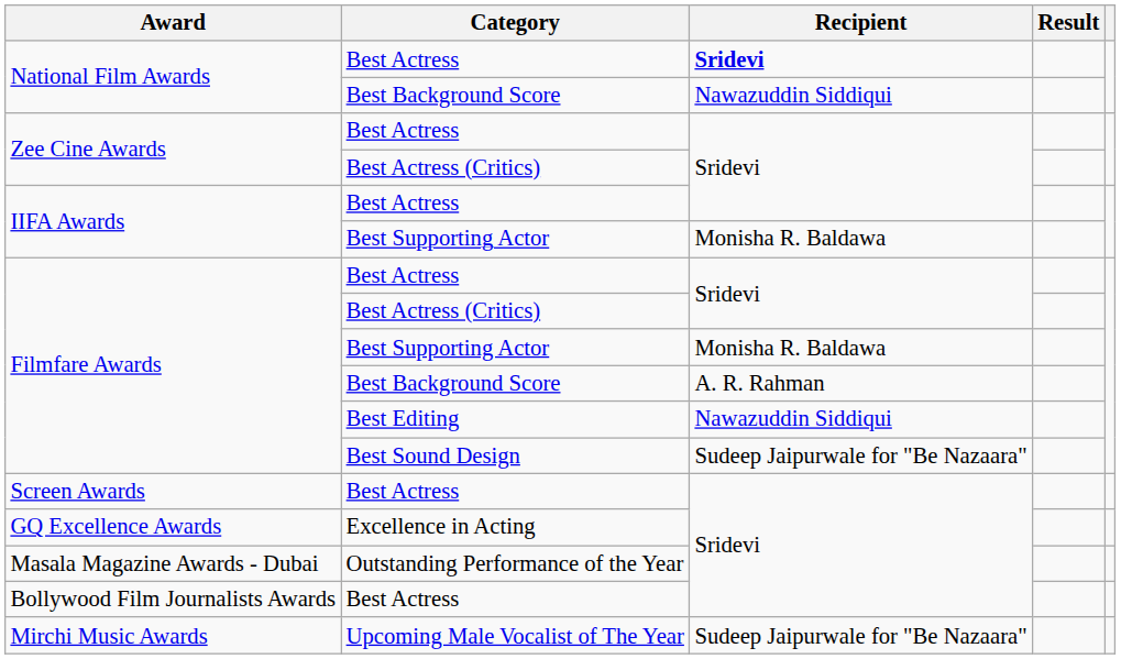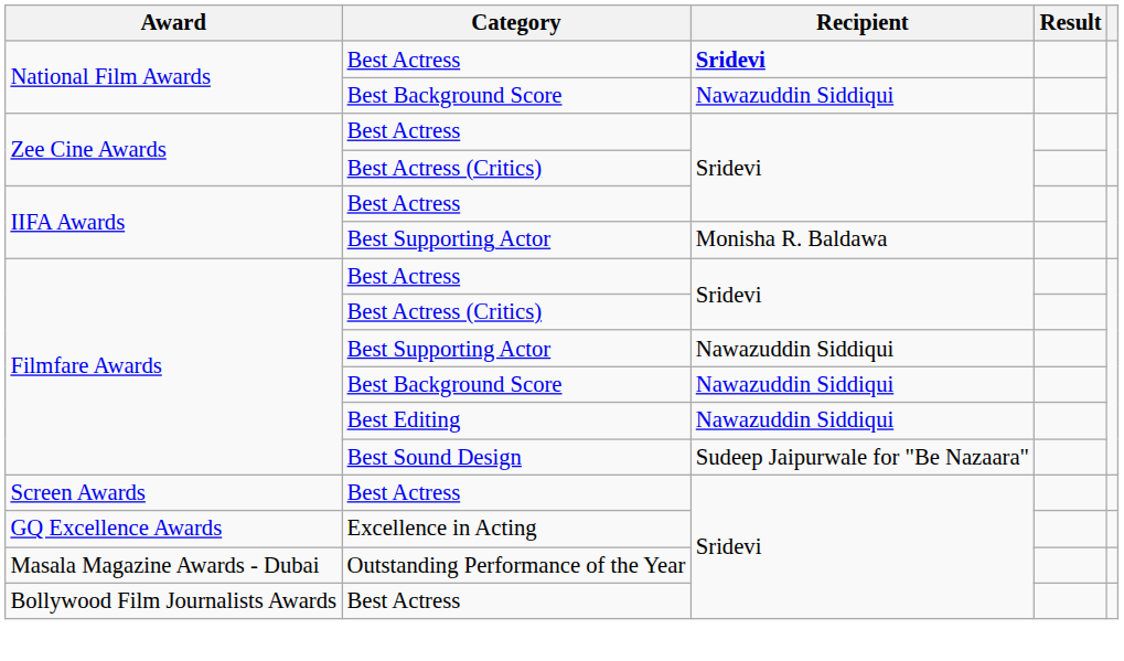Filmfare Awards / Best Supporting Actor | Recipient: Monisha R. Baldawa -> Nawazuddin Siddiqui
Filmfare Awards / Best Background Score | Recipient: A. R. Rahman -> Nawazuddin Siddiqui
- row: Mirchi Music Awards | Upcoming Male Vocalist of The Year | Sudeep Jaipurwale for "Be Nazaara"
